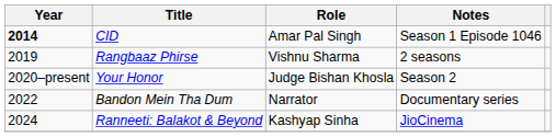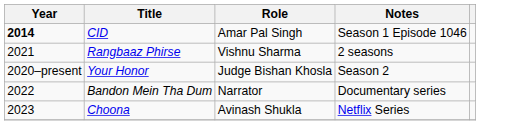Rangbaaz Phirse | Year: 2019 -> 2021
+ row: 2023 | Choona | Avinash Shukla | Netflix Series
- row: 2024 | Ranneeti: Balakot & Beyond | Kashyap Sinha | JioCinema
